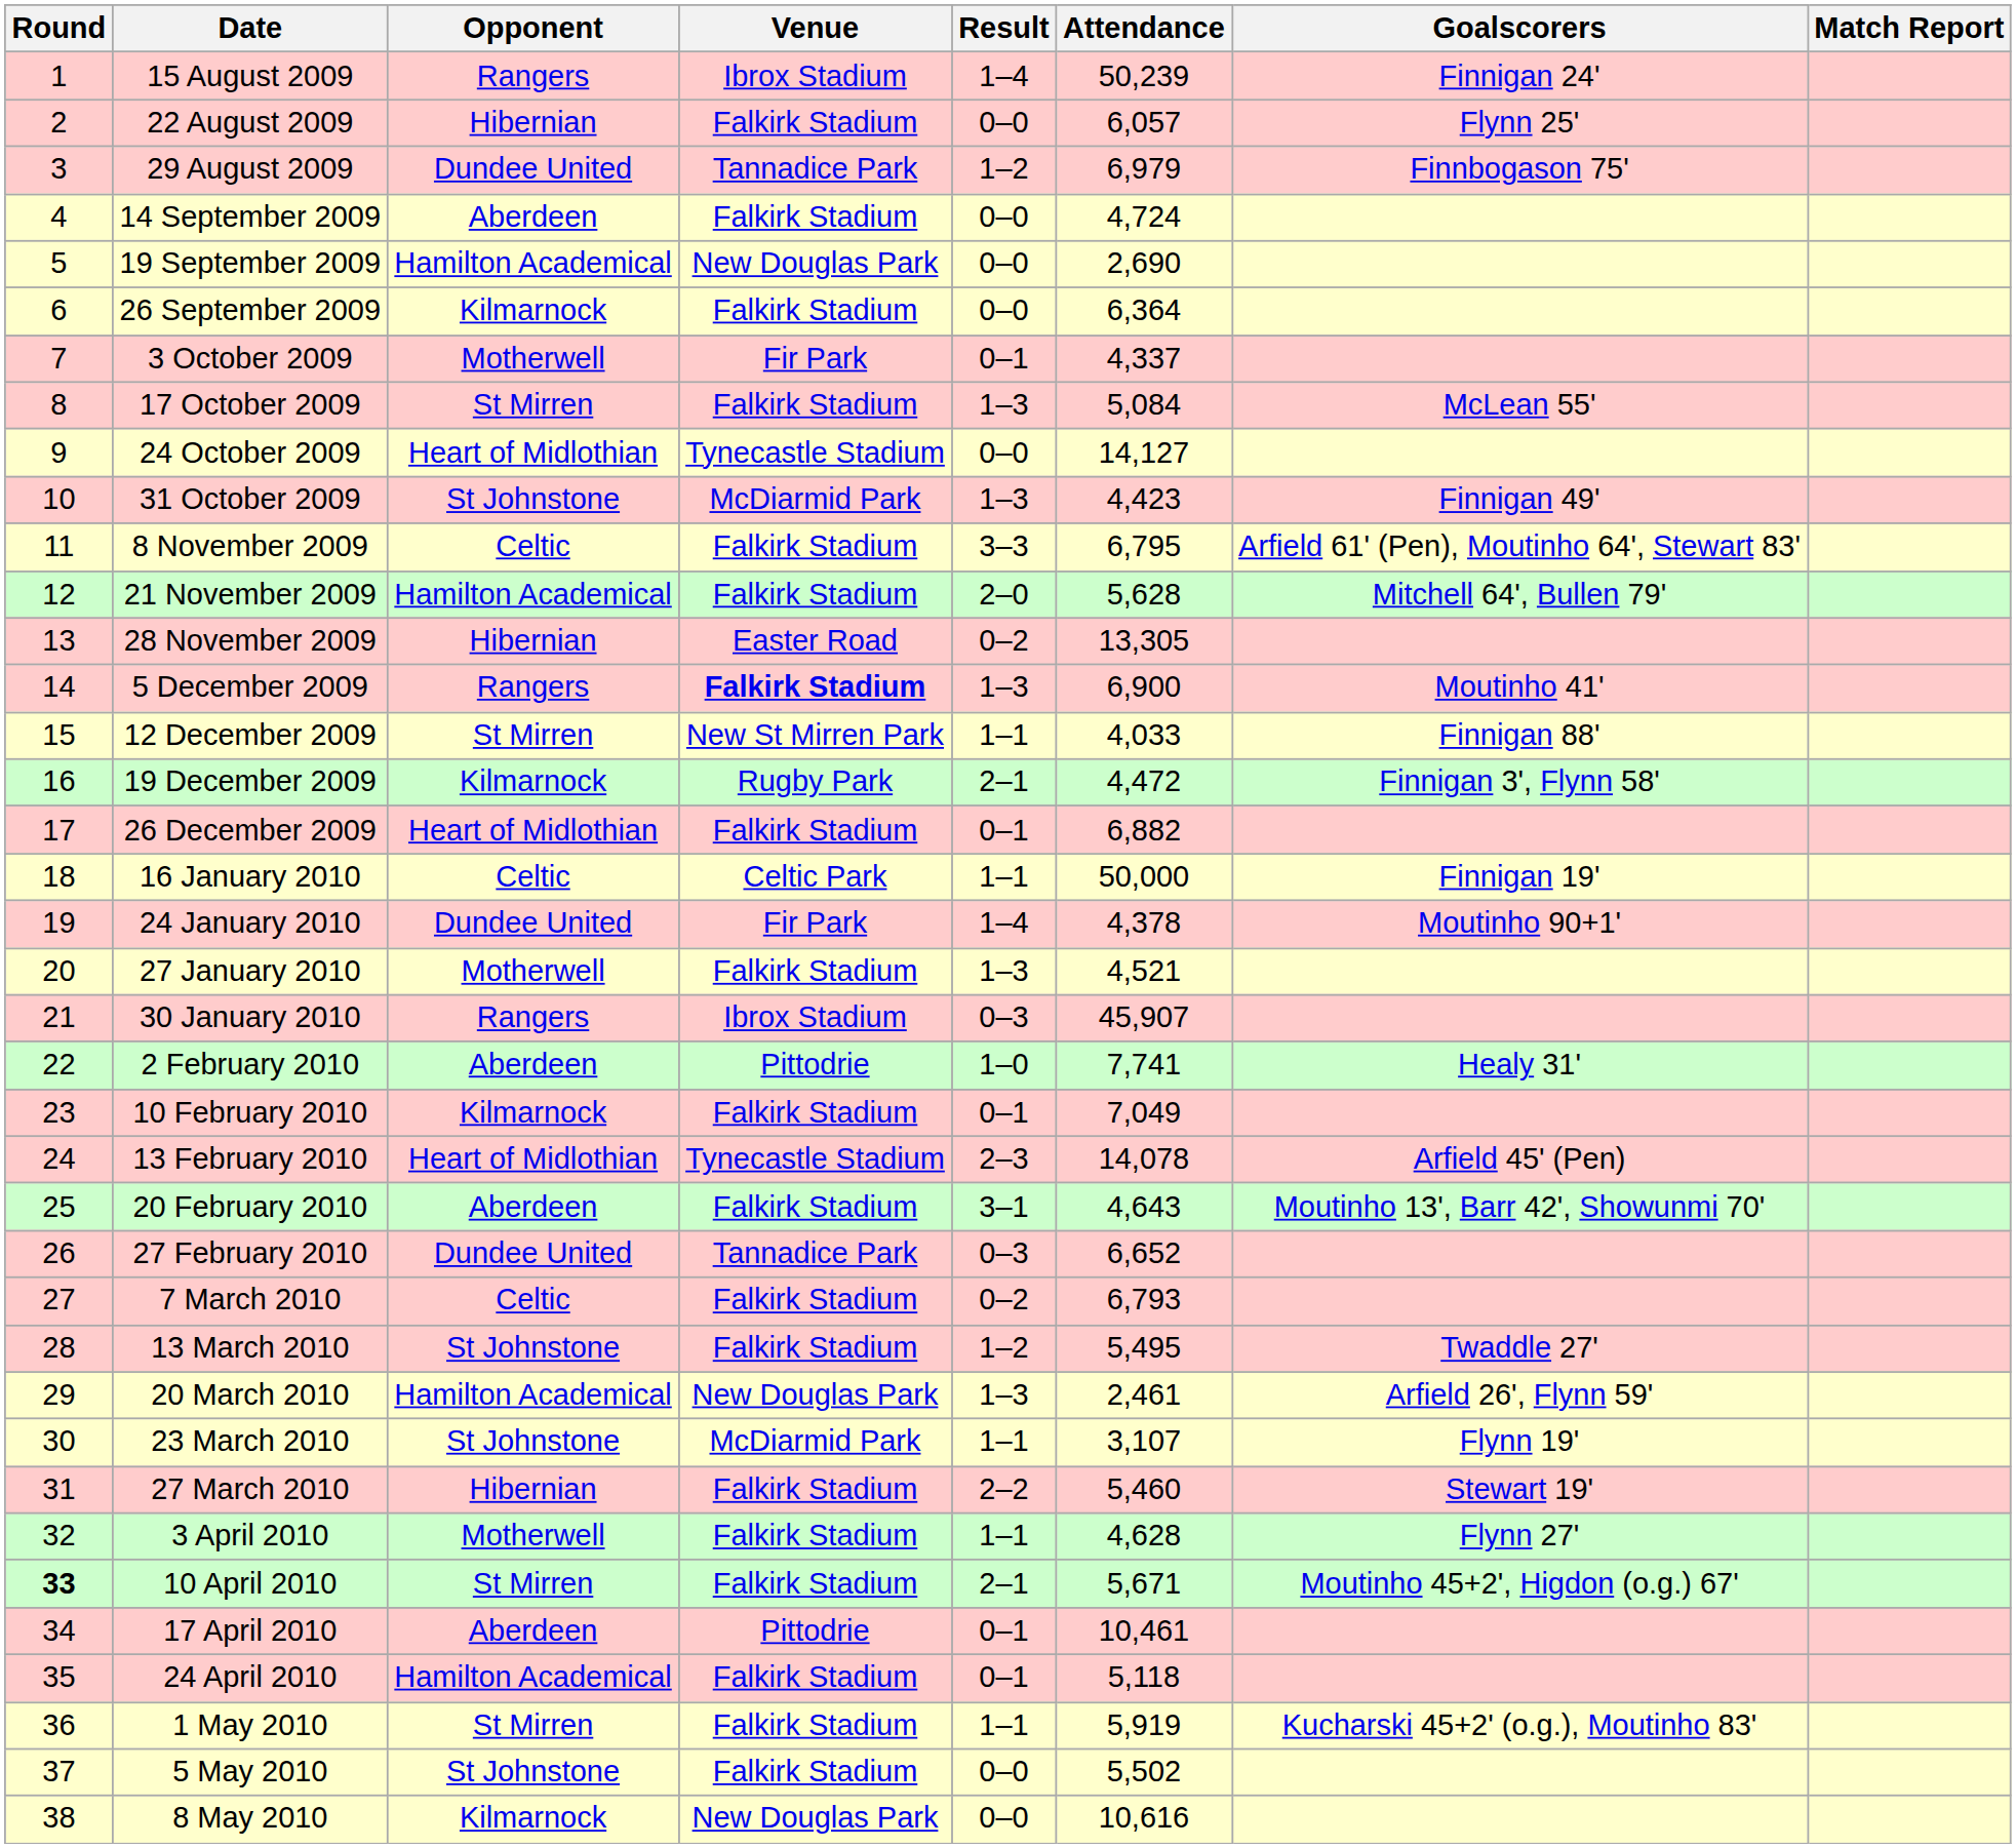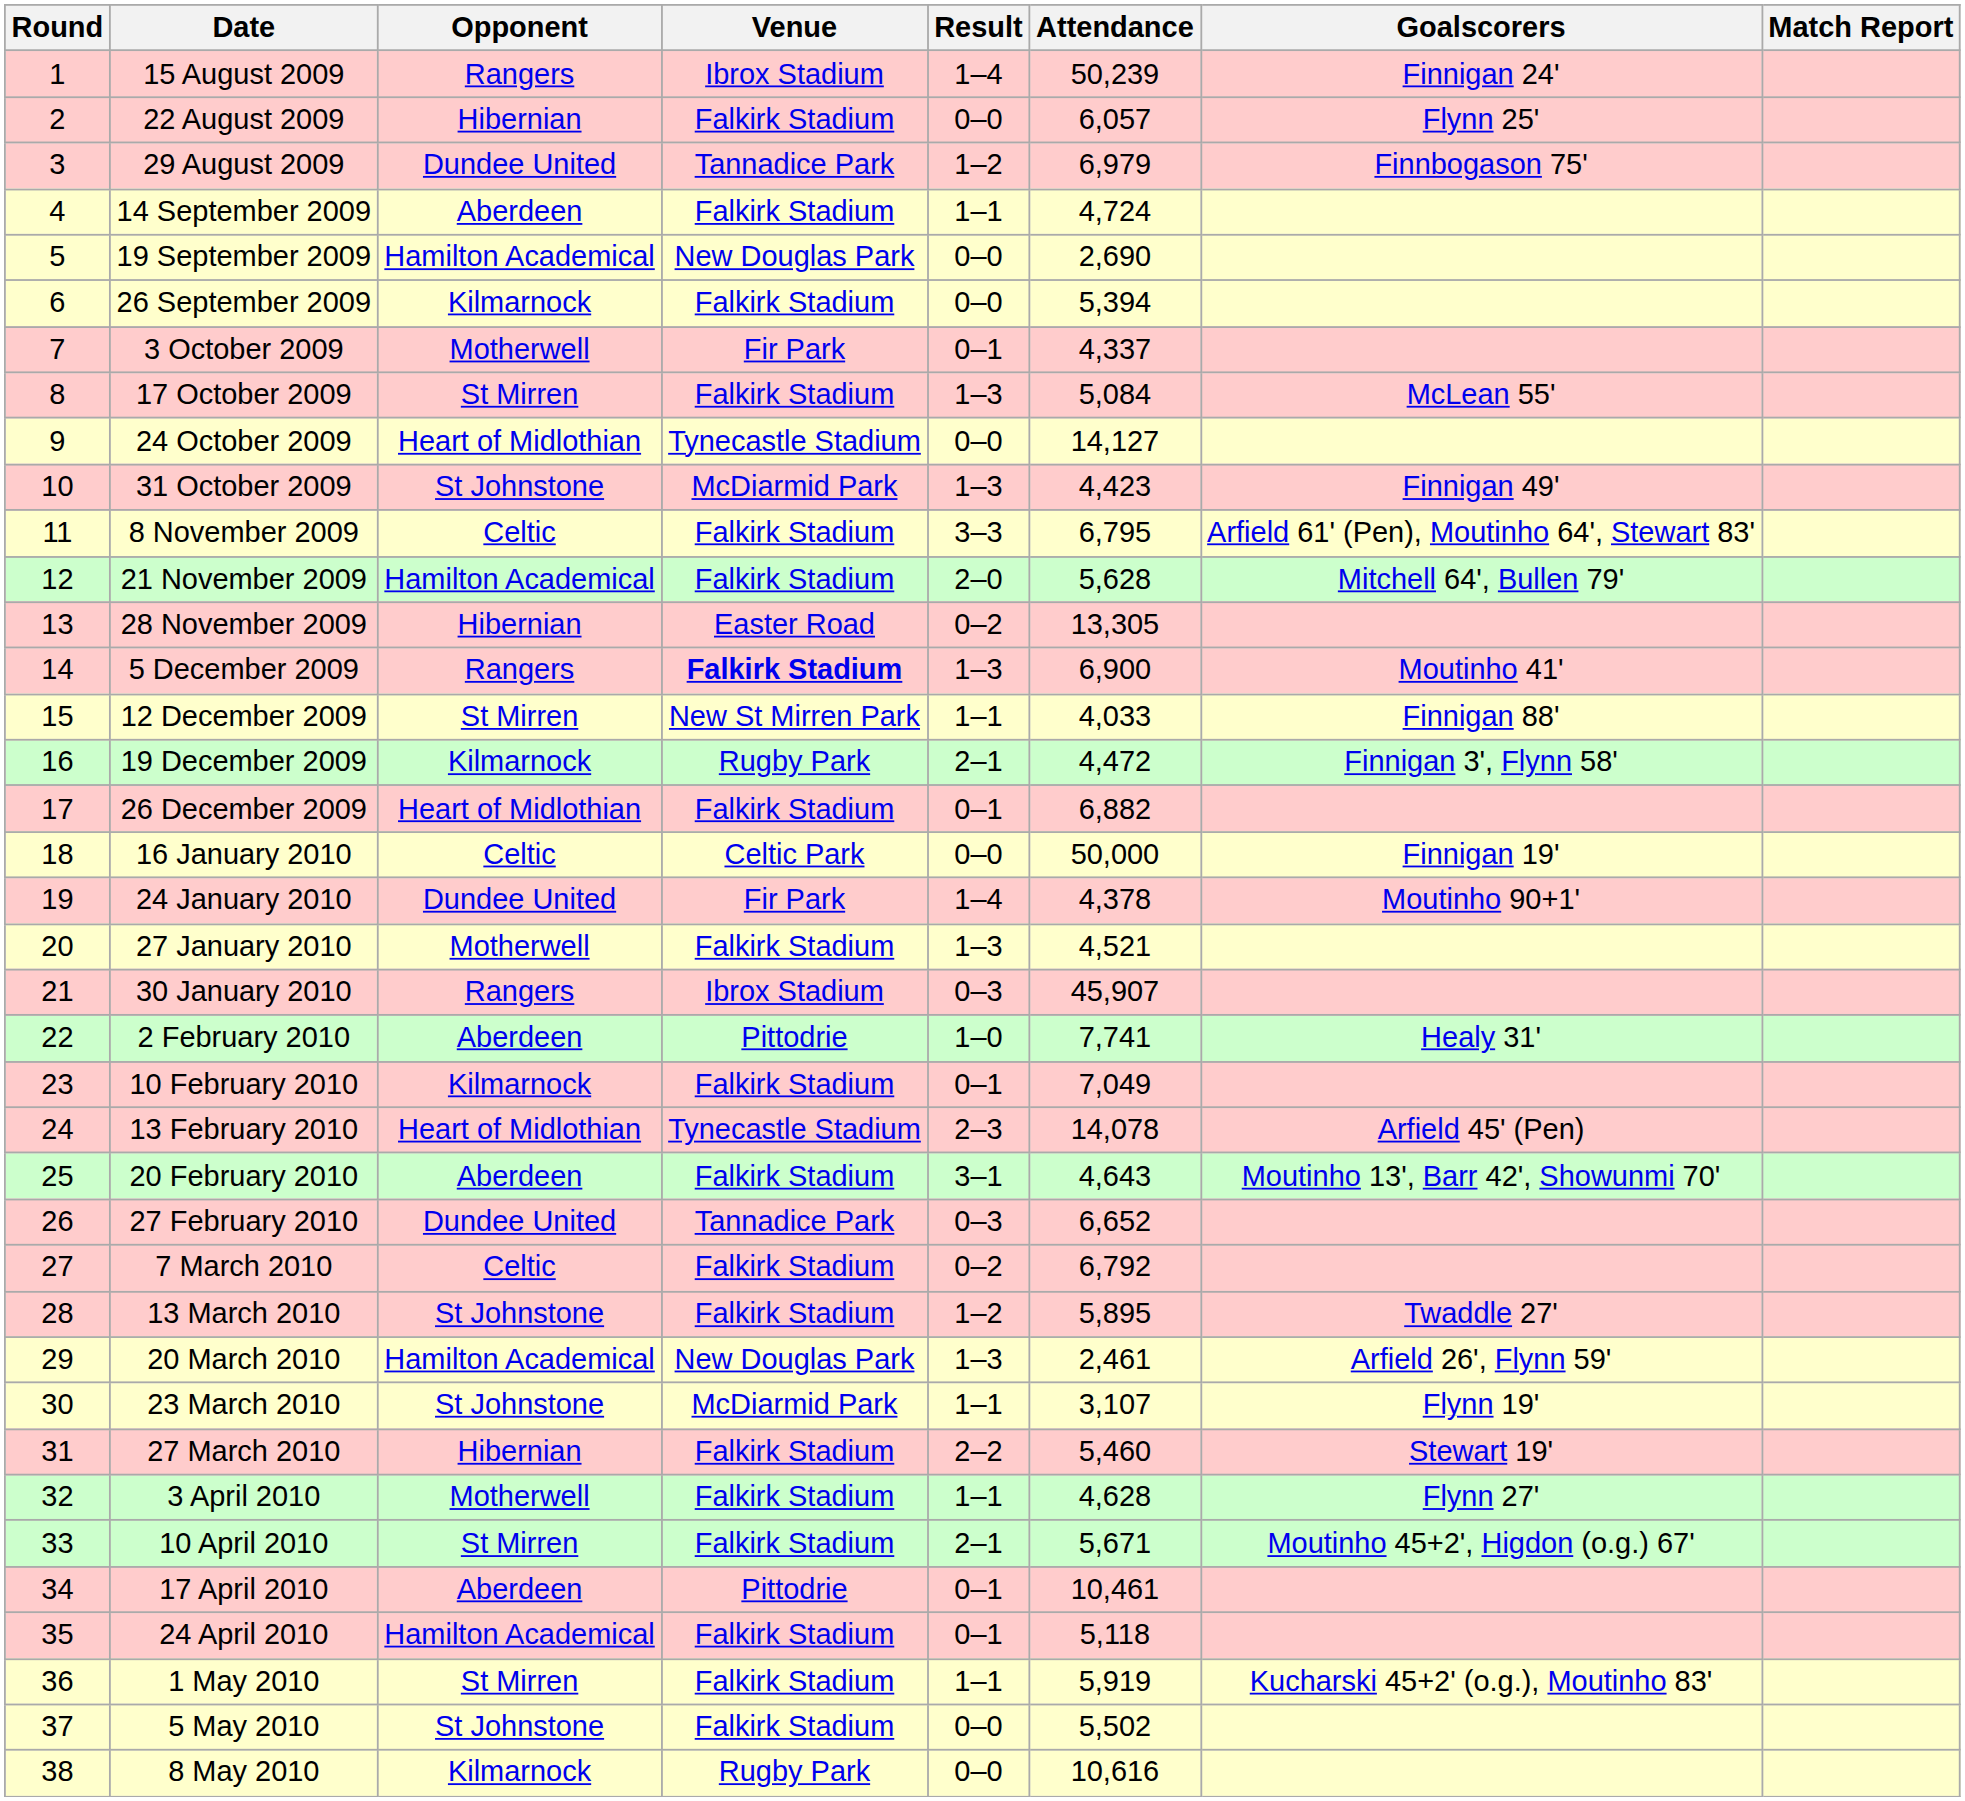14 September 2009 | Result: 0–0 -> 1–1
26 September 2009 | Attendance: 6,364 -> 5,394
16 January 2010 | Result: 1–1 -> 0–0
7 March 2010 | Attendance: 6,793 -> 6,792
13 March 2010 | Attendance: 5,495 -> 5,895
10 April 2010 | Round: bold -> normal
8 May 2010 | Venue: New Douglas Park -> Rugby Park
